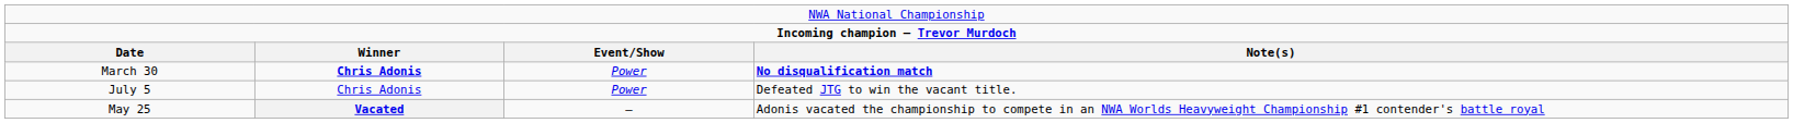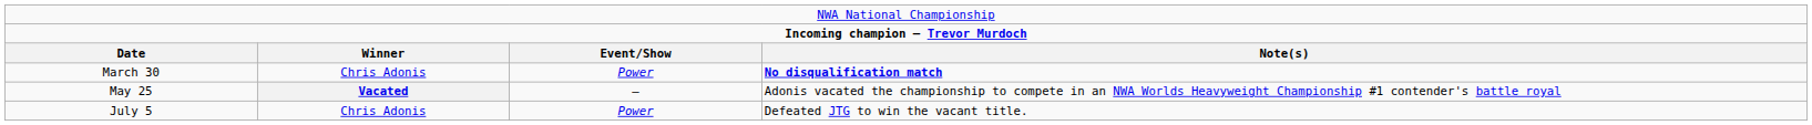March 30 | column 2: bold -> normal
rows swapped: May 25 <-> July 5
